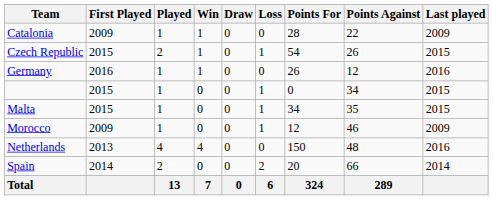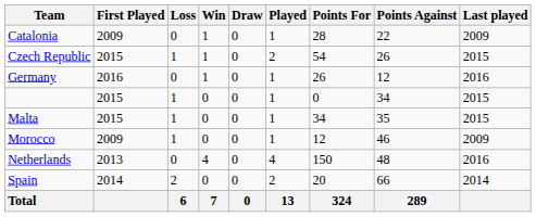columns swapped: Played <-> Loss
